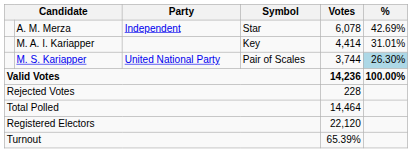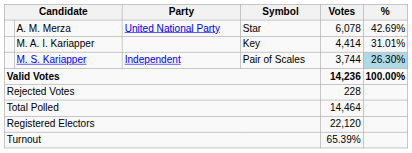A. M. Merza | Party: Independent -> United National Party
M. S. Kariapper | Party: United National Party -> Independent
